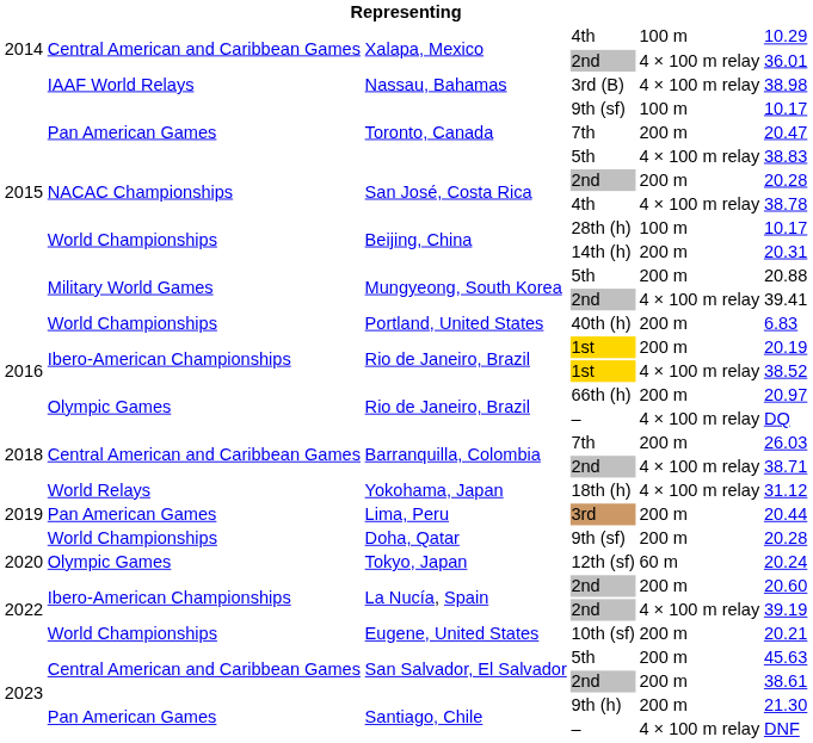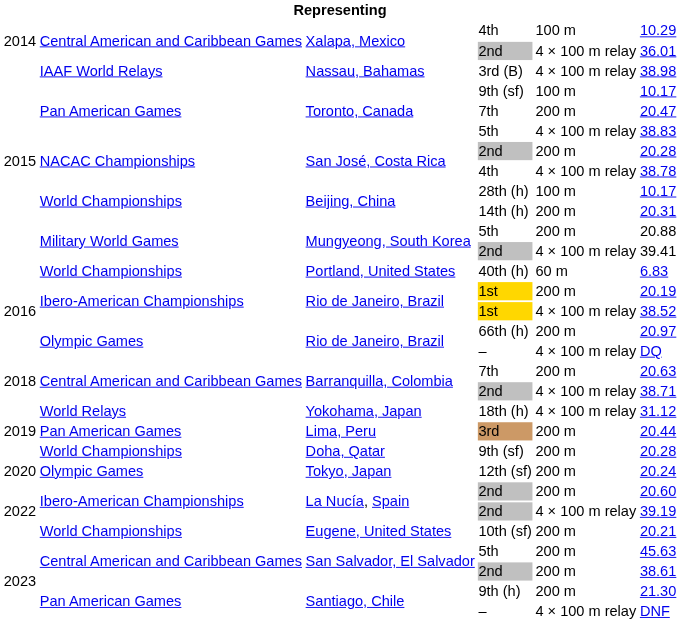Portland, United States | column 5: 200 m -> 60 m
Barranquilla, Colombia / 7th | column 6: 26.03 -> 20.63
Tokyo, Japan | column 5: 60 m -> 200 m
